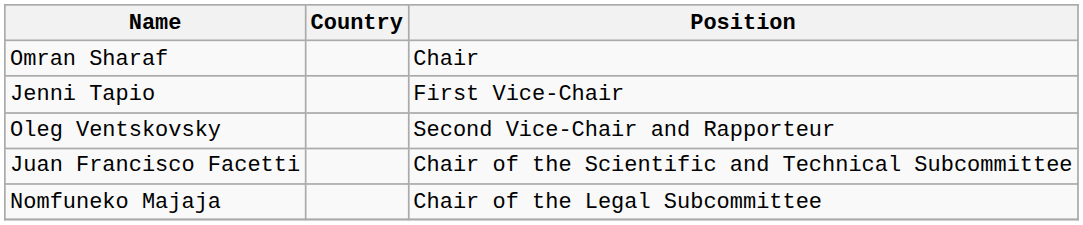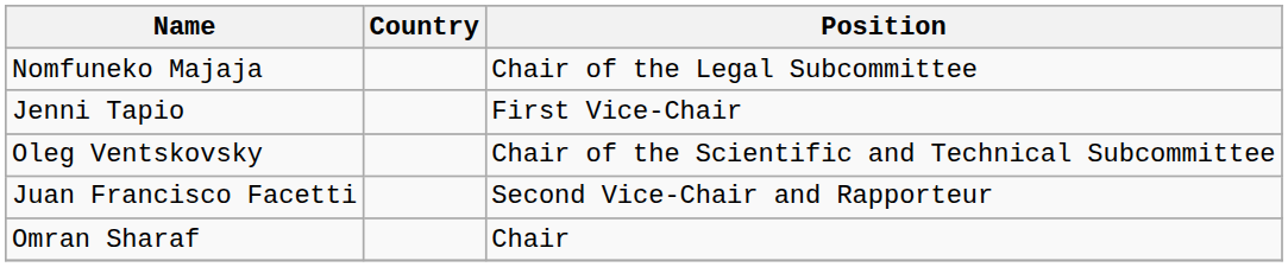rows swapped: Omran Sharaf <-> Nomfuneko Majaja
Oleg Ventskovsky | Position: Second Vice-Chair and Rapporteur -> Chair of the Scientific and Technical Subcommittee
Juan Francisco Facetti | Position: Chair of the Scientific and Technical Subcommittee -> Second Vice-Chair and Rapporteur
